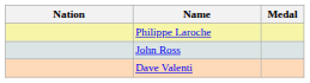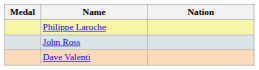columns swapped: Medal <-> Nation
